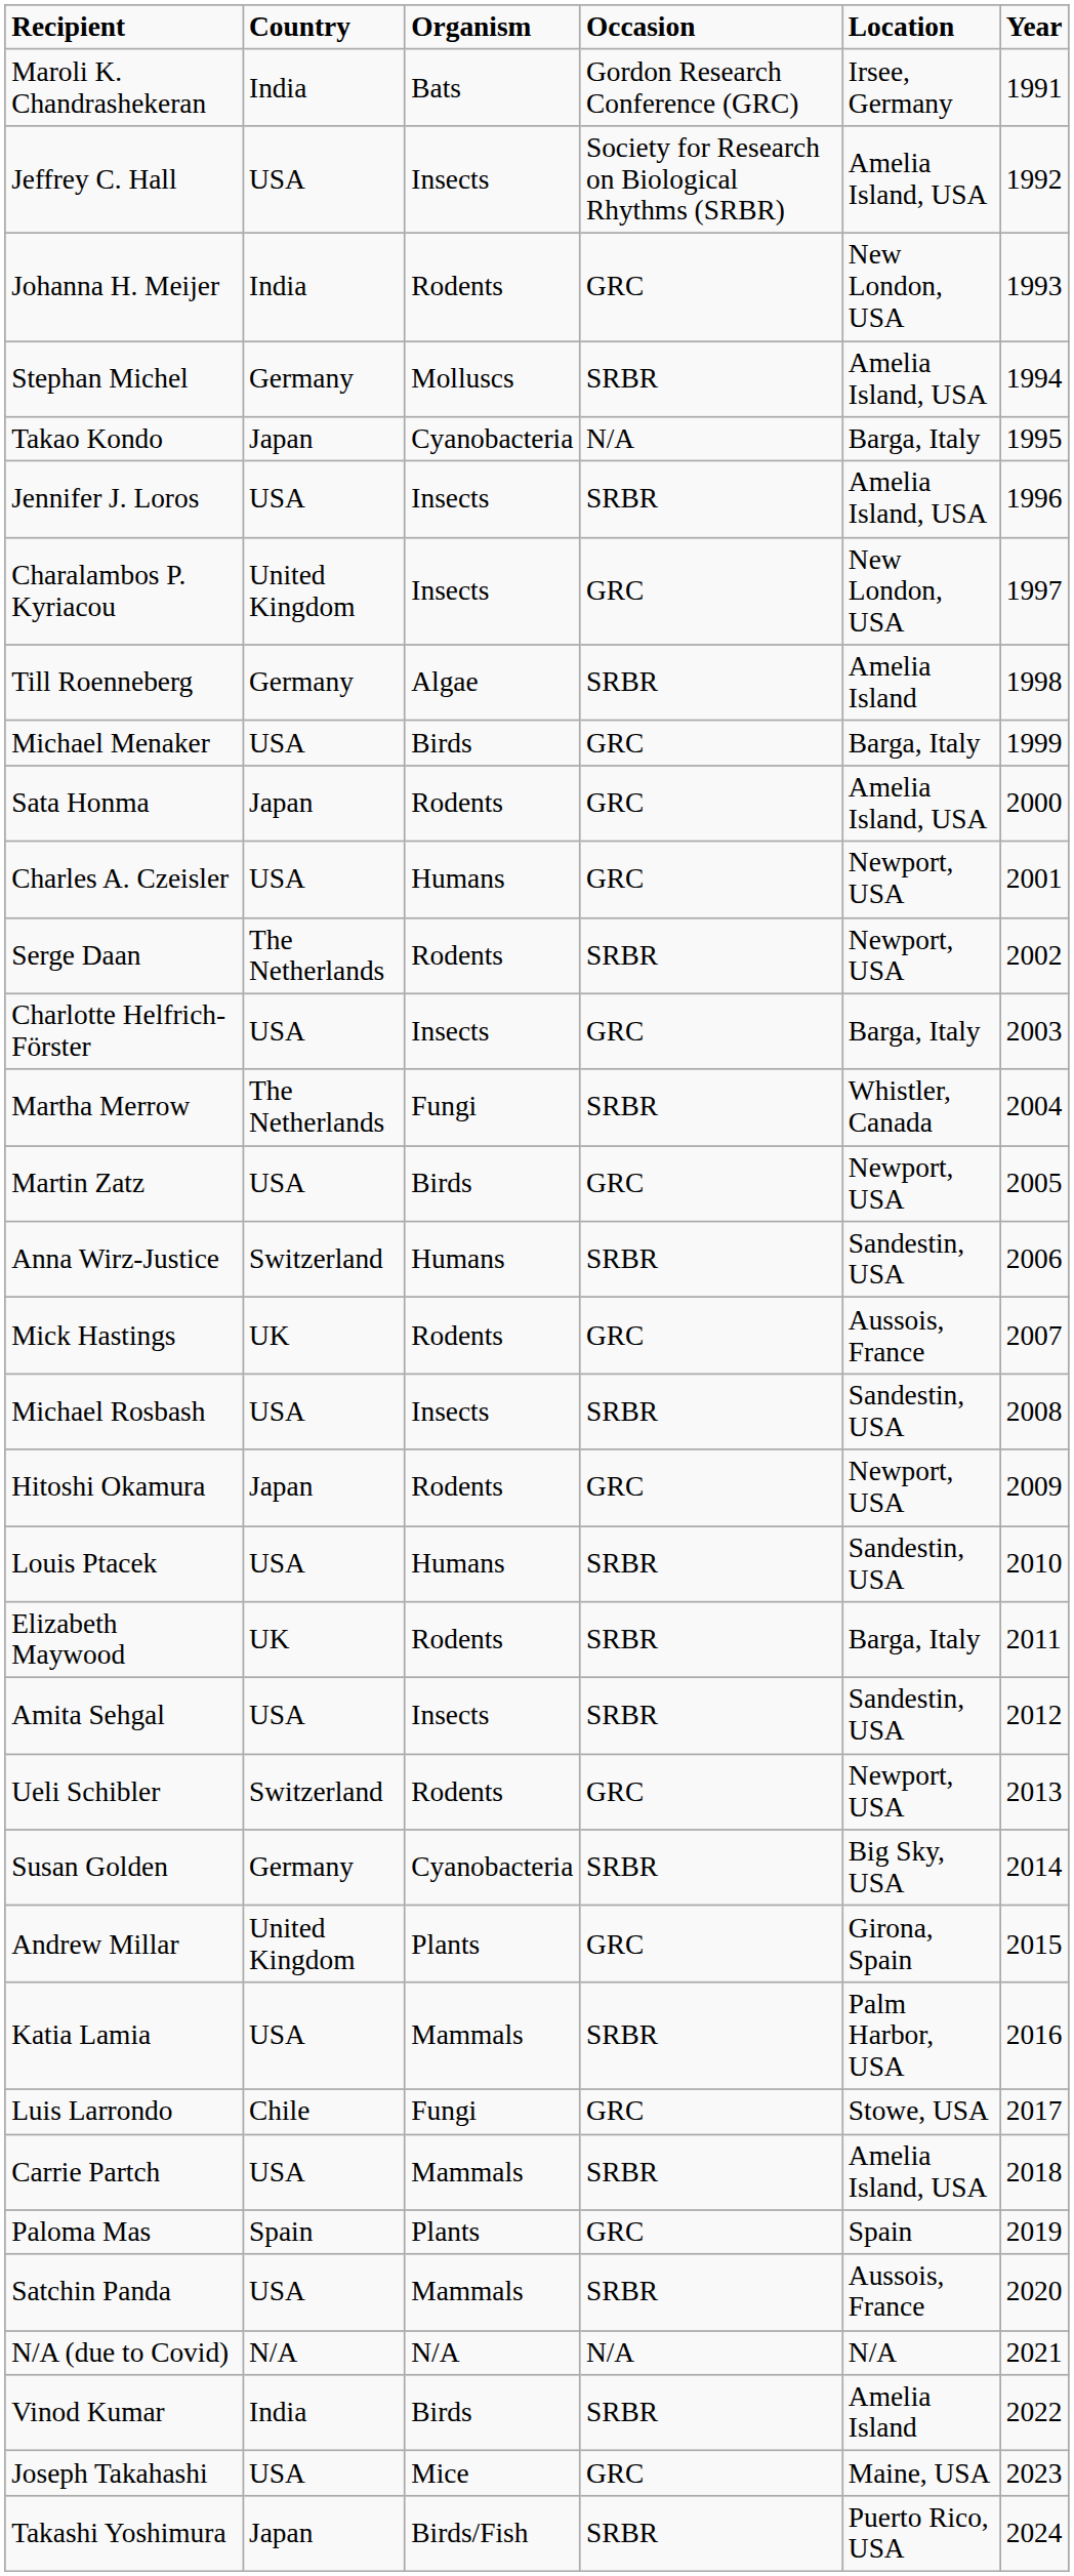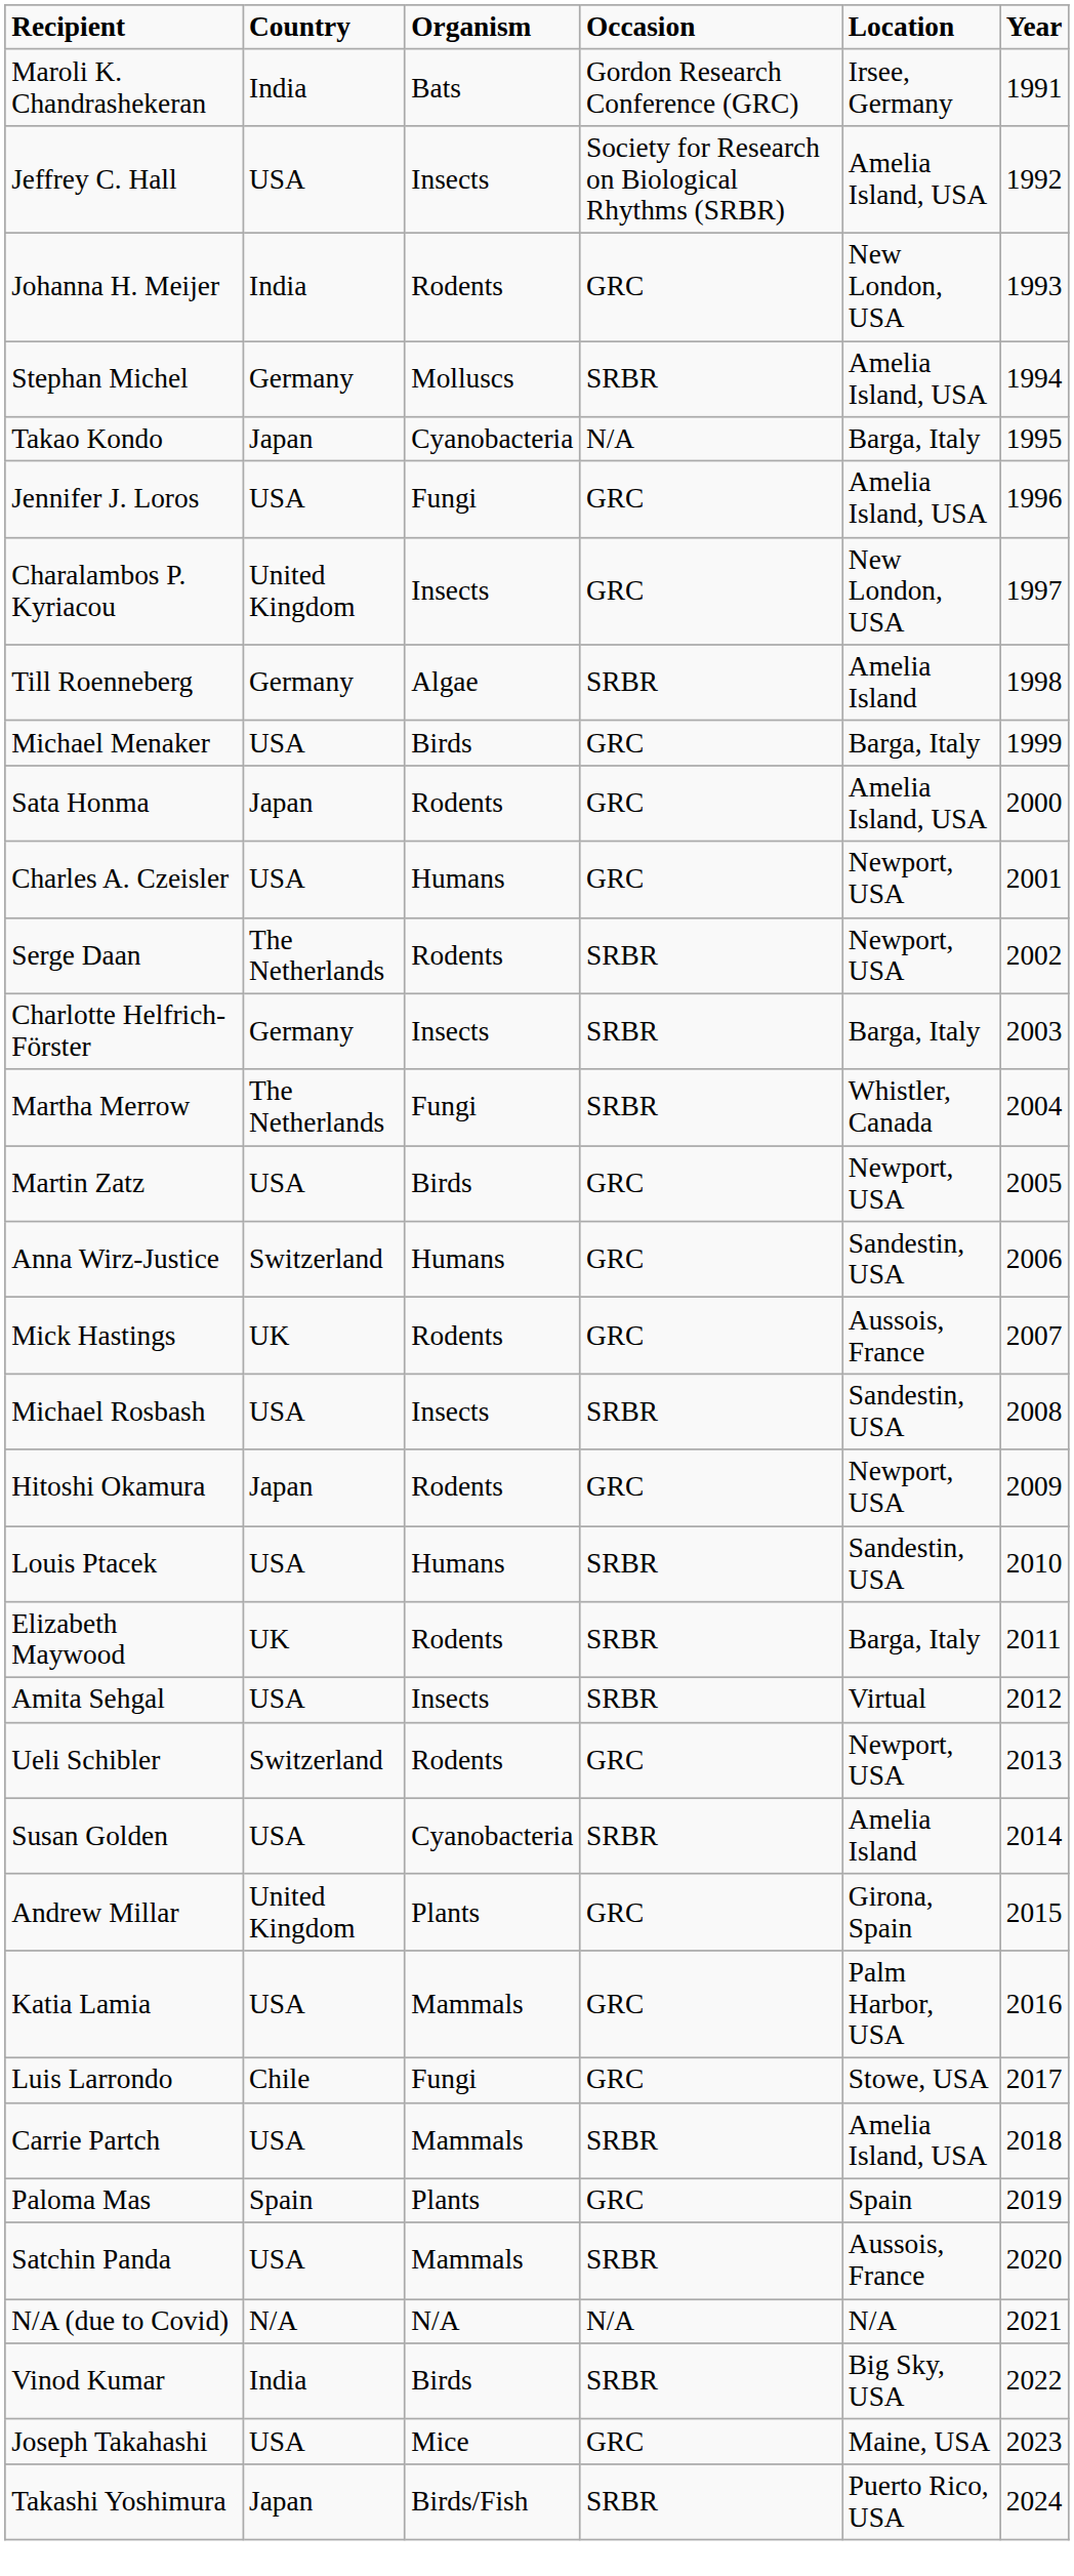Jennifer J. Loros | Organism: Insects -> Fungi
Jennifer J. Loros | Occasion: SRBR -> GRC
Charlotte Helfrich-Förster | Country: USA -> Germany
Charlotte Helfrich-Förster | Occasion: GRC -> SRBR
Anna Wirz-Justice | Occasion: SRBR -> GRC
Amita Sehgal | Location: Sandestin, USA -> Virtual
Susan Golden | Country: Germany -> USA
Susan Golden | Location: Big Sky, USA -> Amelia Island
Katia Lamia | Occasion: SRBR -> GRC
Vinod Kumar | Location: Amelia Island -> Big Sky, USA
